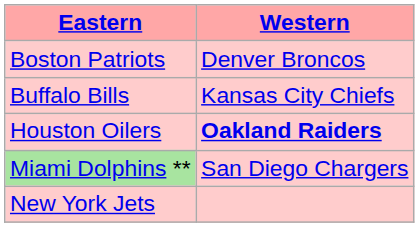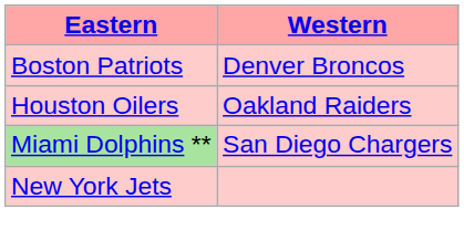- row: Buffalo Bills | Kansas City Chiefs
Houston Oilers | Western: bold -> normal
